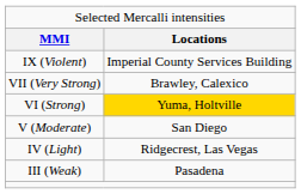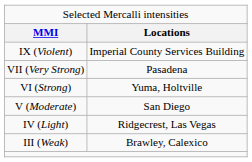VII (Very Strong) | column 2: Brawley, Calexico -> Pasadena
VI (Strong) | column 2: gold background -> no background
III (Weak) | column 2: Pasadena -> Brawley, Calexico
